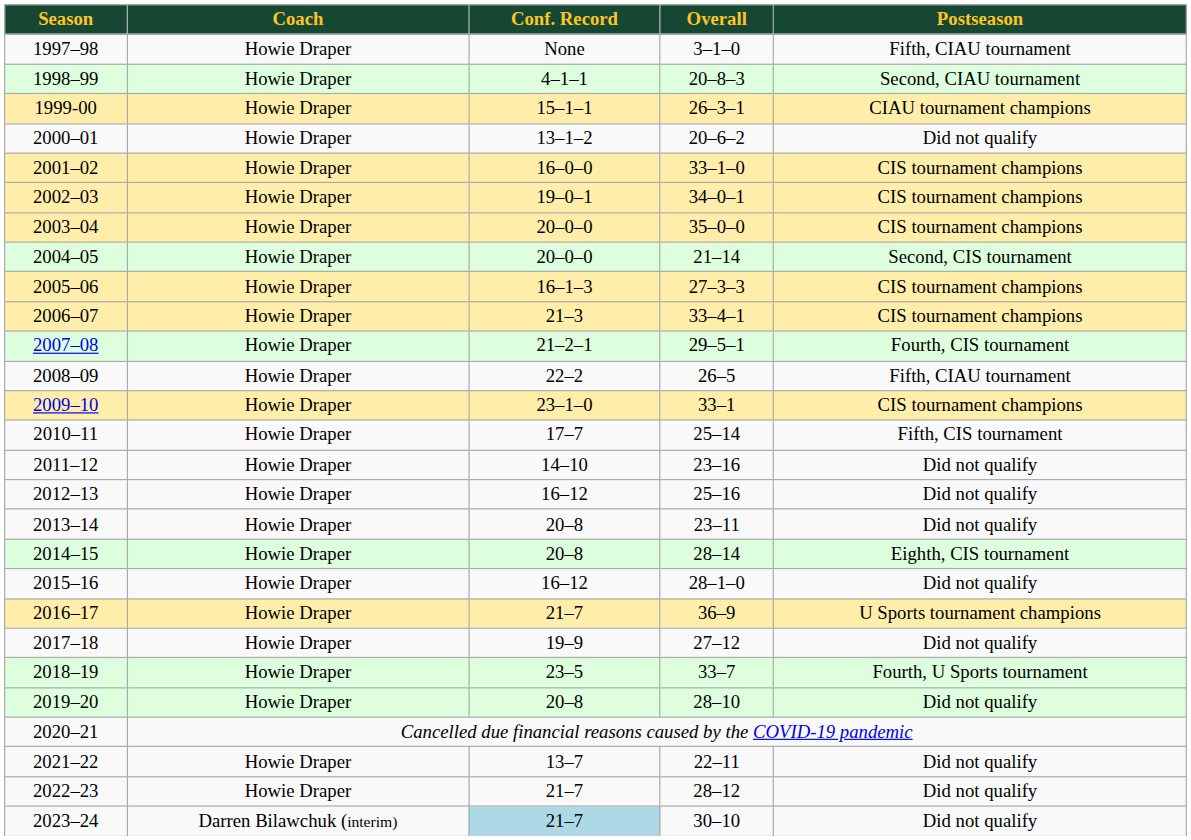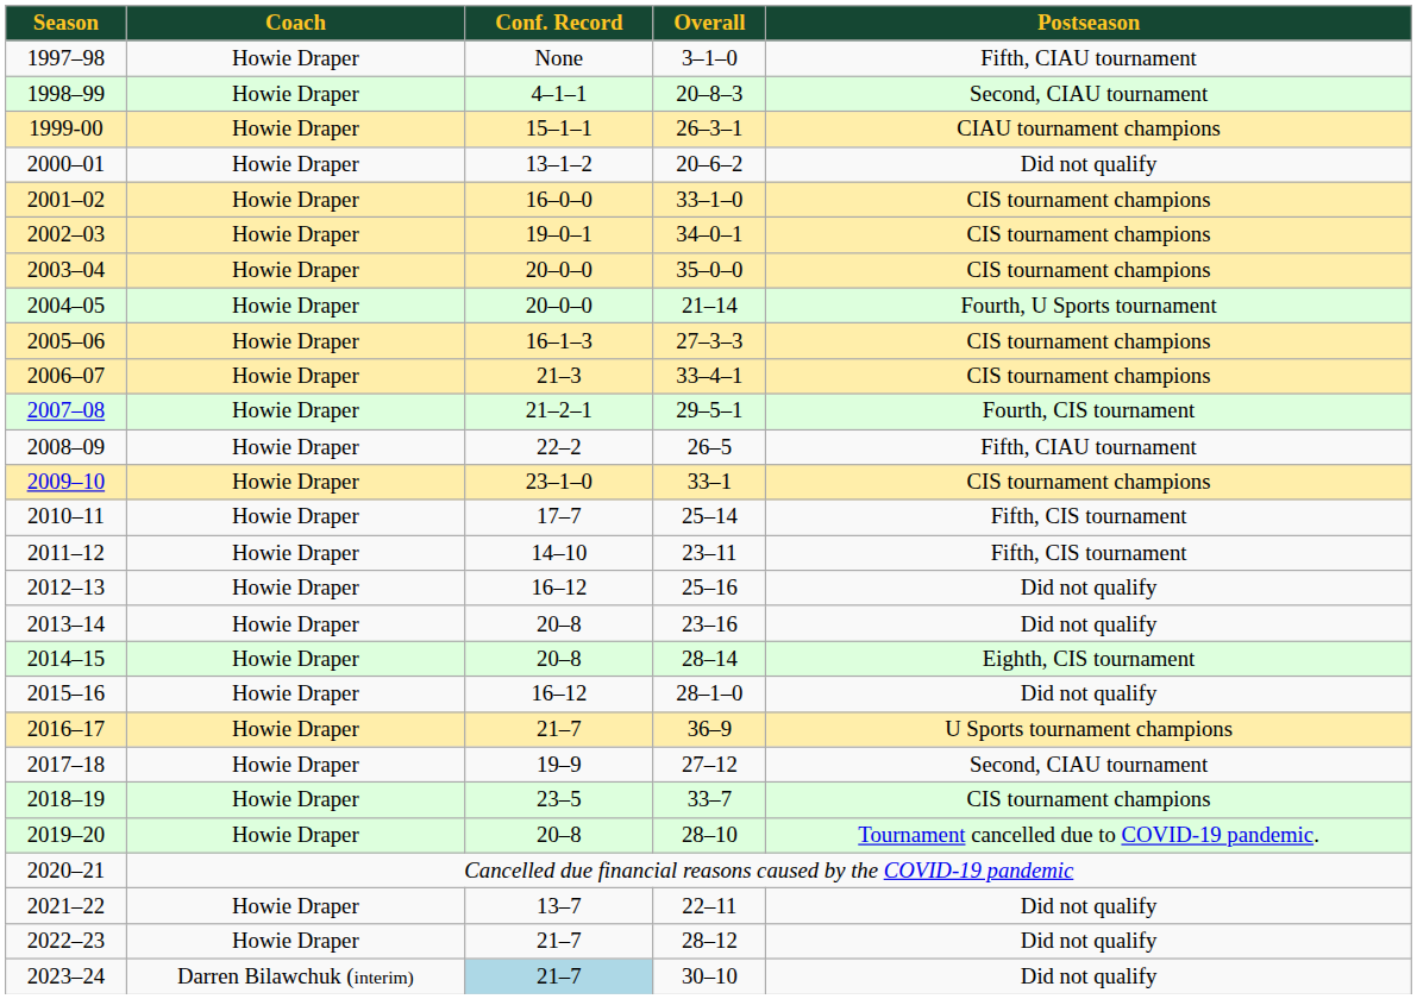2004–05 | Postseason: Second, CIS tournament -> Fourth, U Sports tournament
2011–12 | Overall: 23–16 -> 23–11
2011–12 | Postseason: Did not qualify -> Fifth, CIS tournament
2013–14 | Overall: 23–11 -> 23–16
2017–18 | Postseason: Did not qualify -> Second, CIAU tournament
2018–19 | Postseason: Fourth, U Sports tournament -> CIS tournament champions
2019–20 | Postseason: Did not qualify -> Tournament cancelled due to COVID-19 pandemic.
